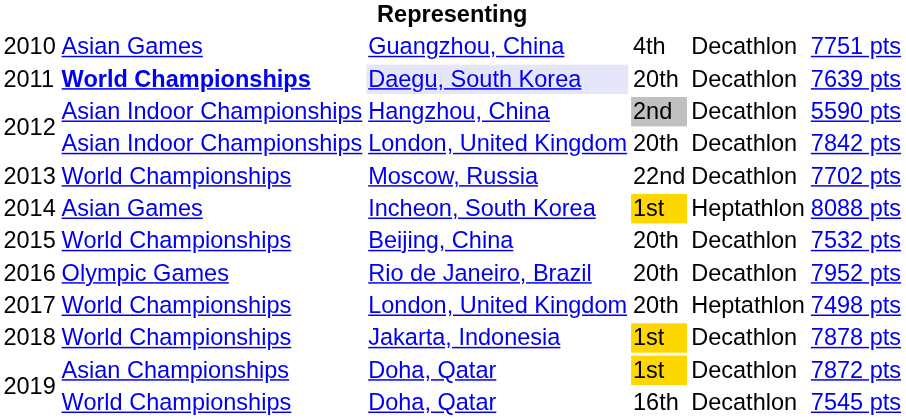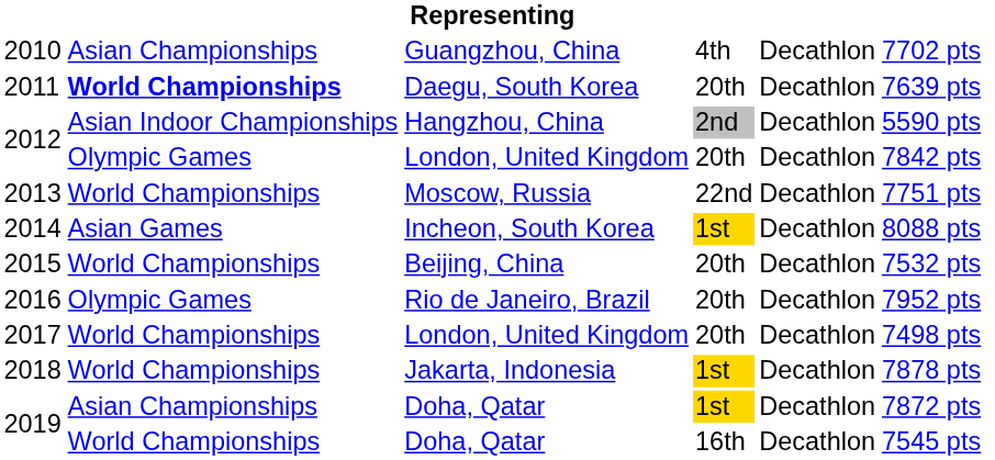2010 | column 2: Asian Games -> Asian Championships
2010 | column 6: 7751 pts -> 7702 pts
2011 | column 3: lavender background -> no background
2012 / 20th | column 2: Asian Indoor Championships -> Olympic Games
2013 | column 6: 7702 pts -> 7751 pts
2014 | column 5: Heptathlon -> Decathlon
2017 | column 5: Heptathlon -> Decathlon
